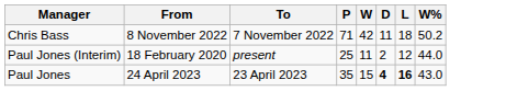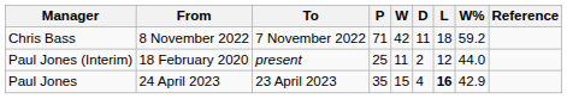+ column: Reference
Chris Bass | W%: 50.2 -> 59.2
Paul Jones | D: bold -> normal
Paul Jones | W%: 43.0 -> 42.9
